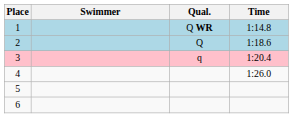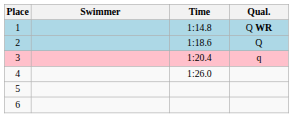columns swapped: Time <-> Qual.
